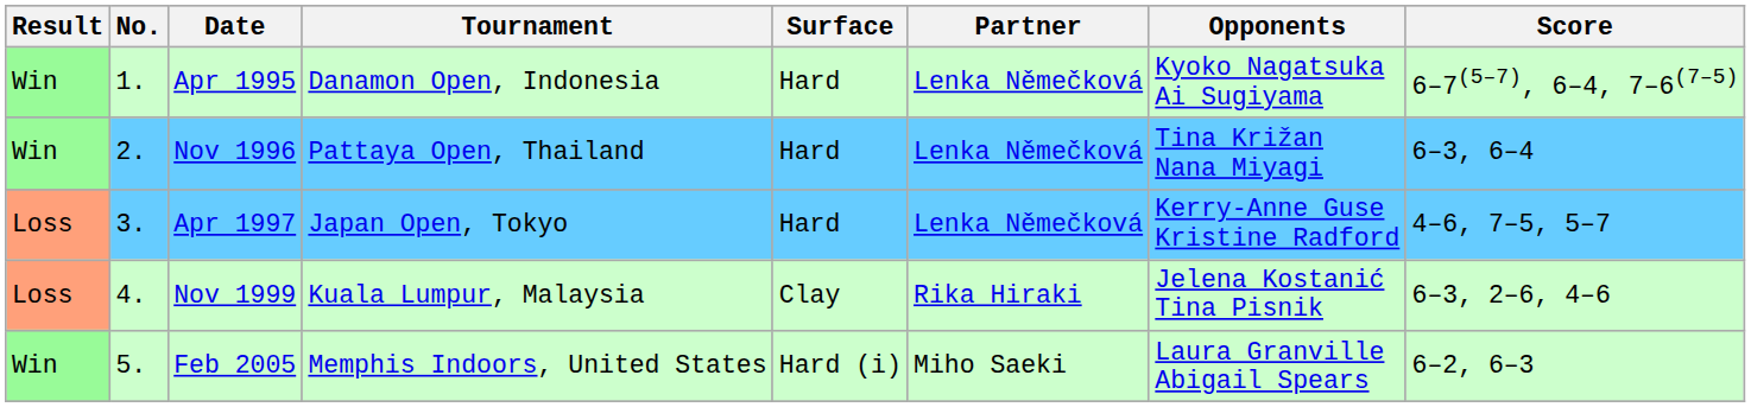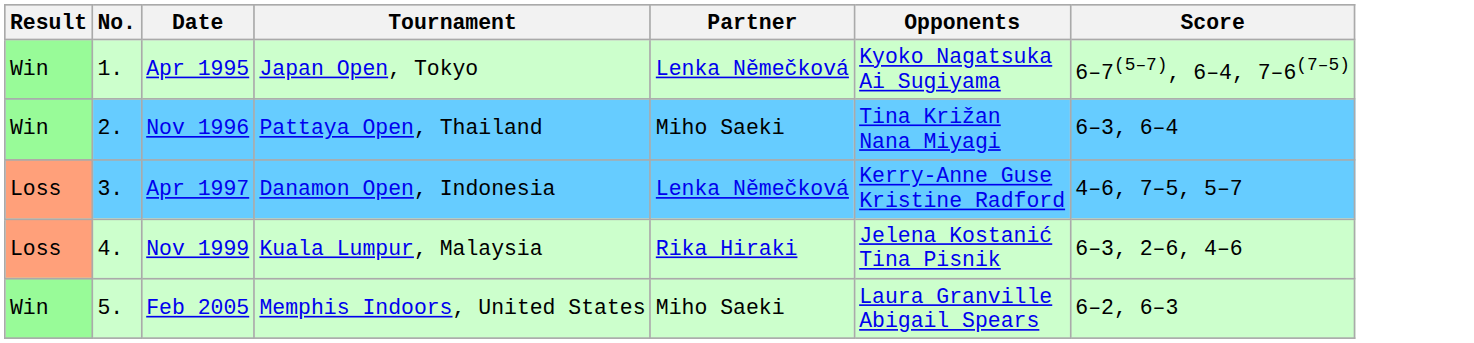- column: Surface | Hard | Hard | Hard | Clay | Hard (i)
Apr 1995 | Tournament: Danamon Open, Indonesia -> Japan Open, Tokyo
Nov 1996 | Partner: Lenka Němečková -> Miho Saeki
Apr 1997 | Tournament: Japan Open, Tokyo -> Danamon Open, Indonesia
